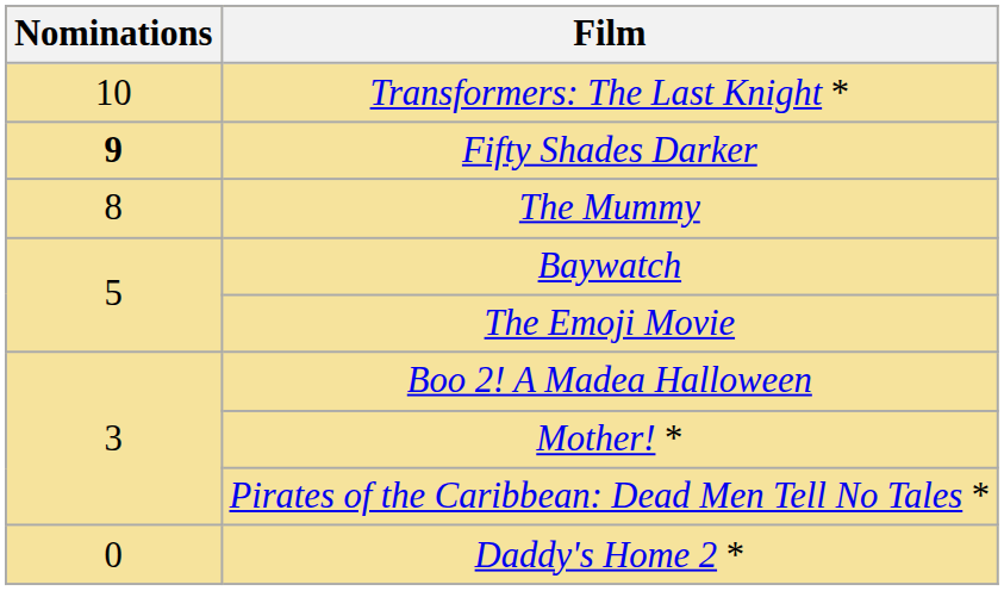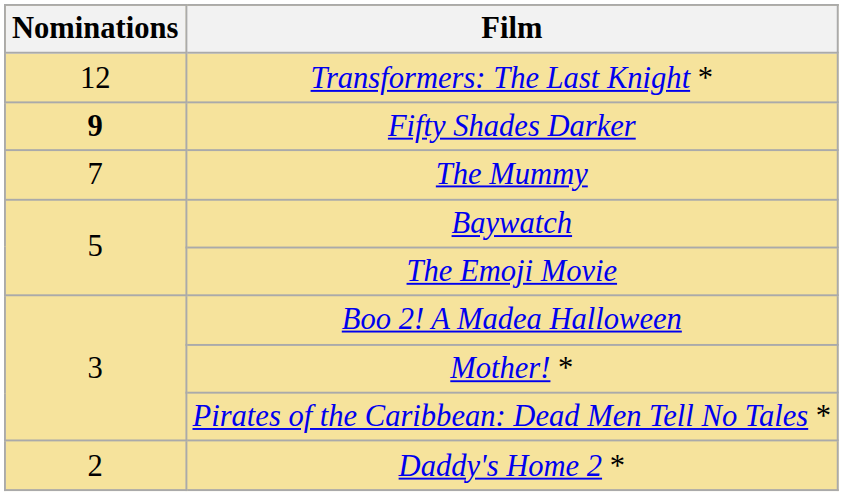Transformers: The Last Knight * | Nominations: 10 -> 12
The Mummy | Nominations: 8 -> 7
Daddy's Home 2 * | Nominations: 0 -> 2
